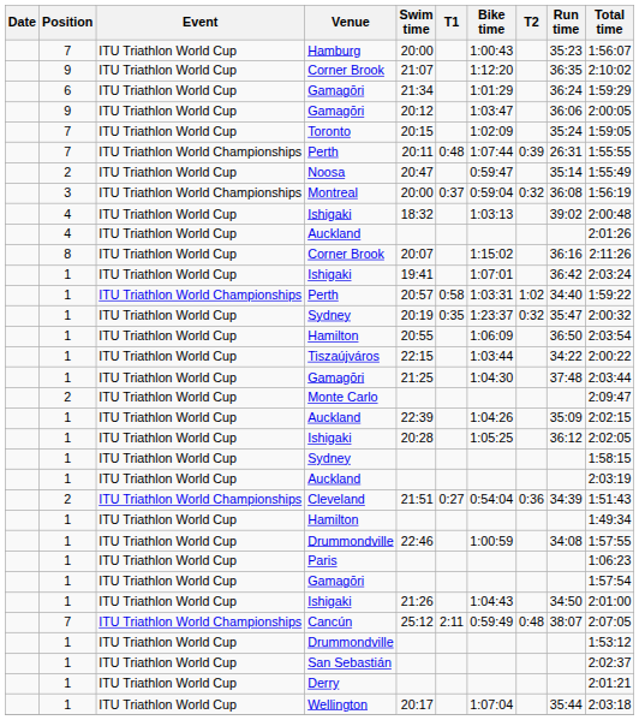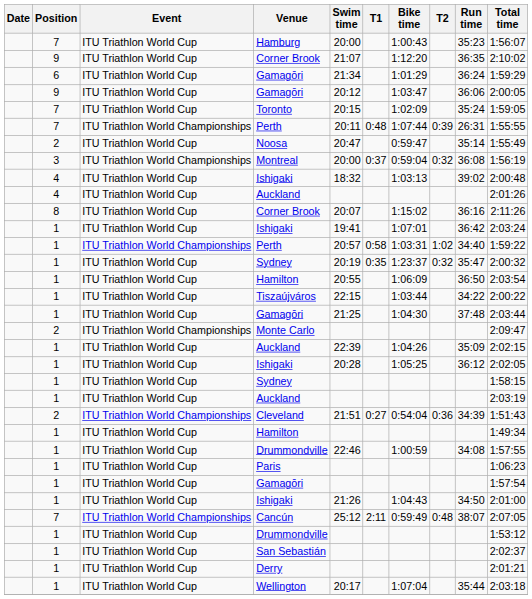Monte Carlo | Event: ITU Triathlon World Cup -> ITU Triathlon World Championships
